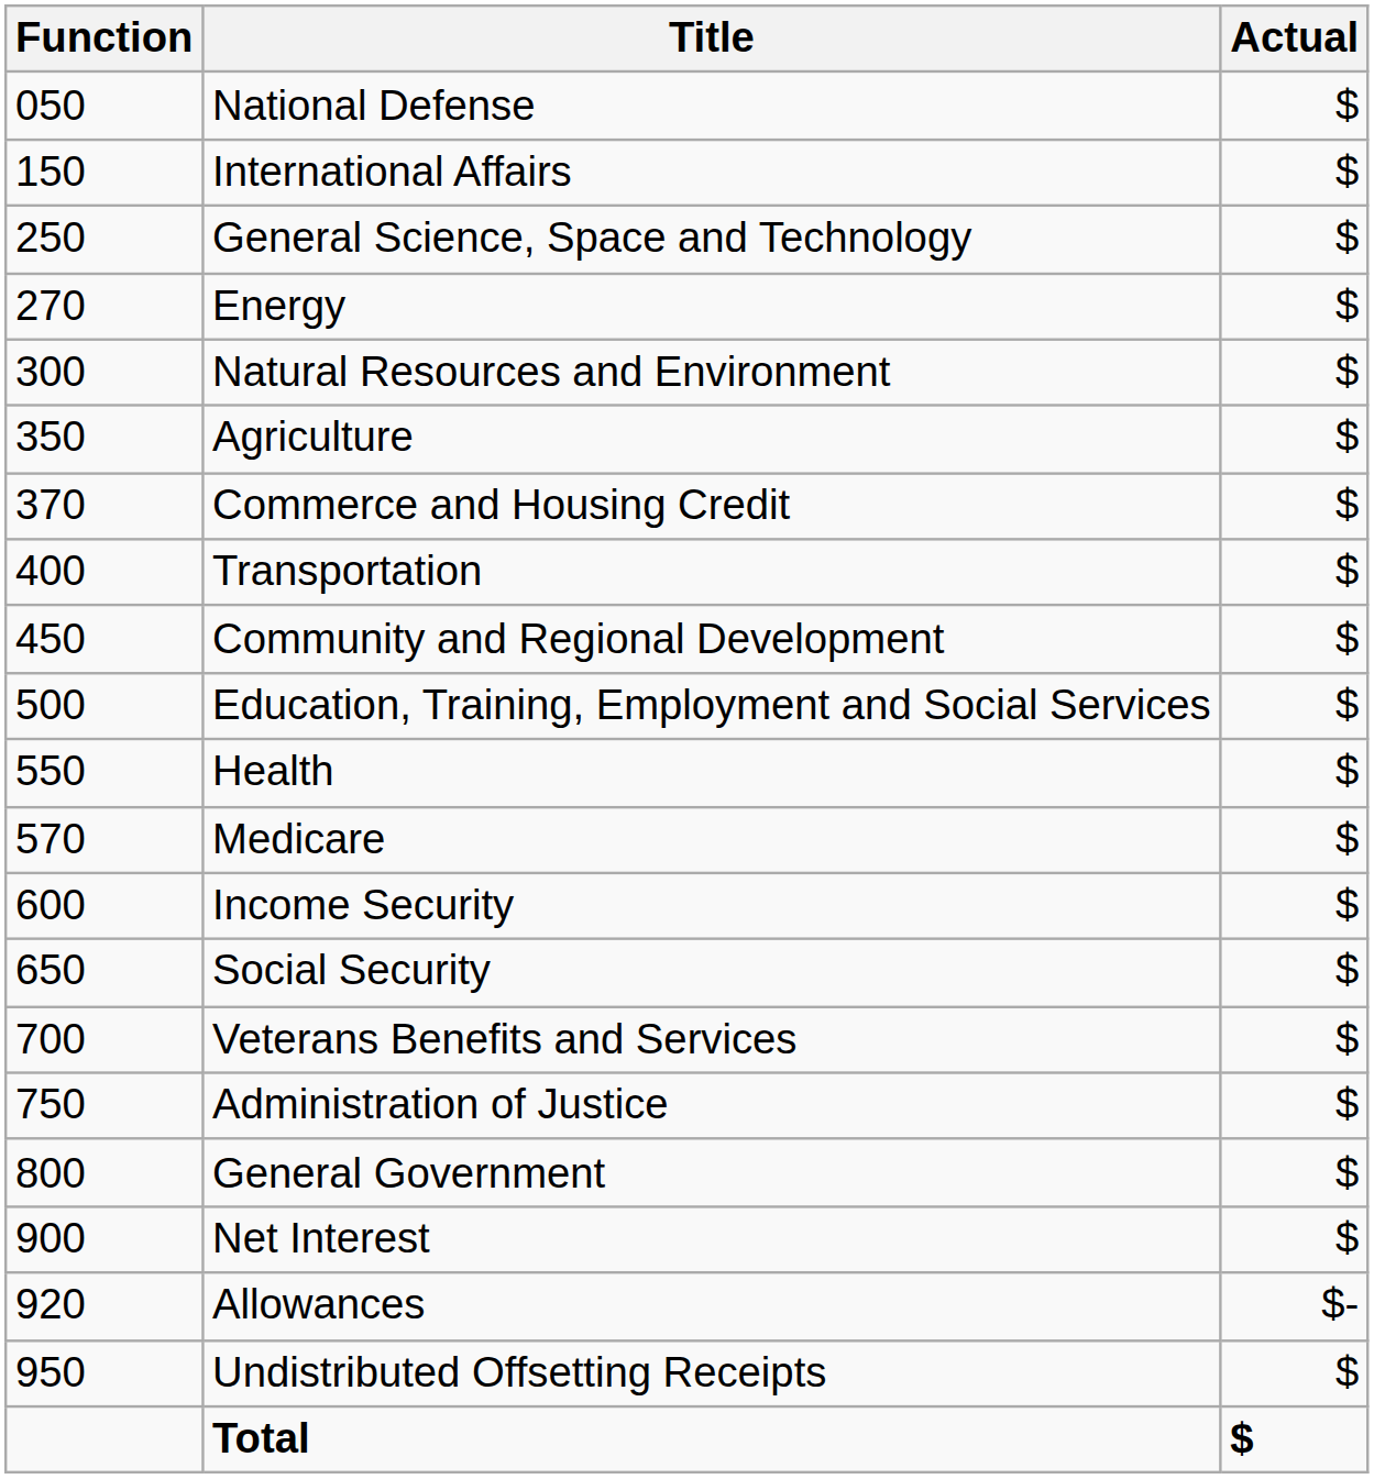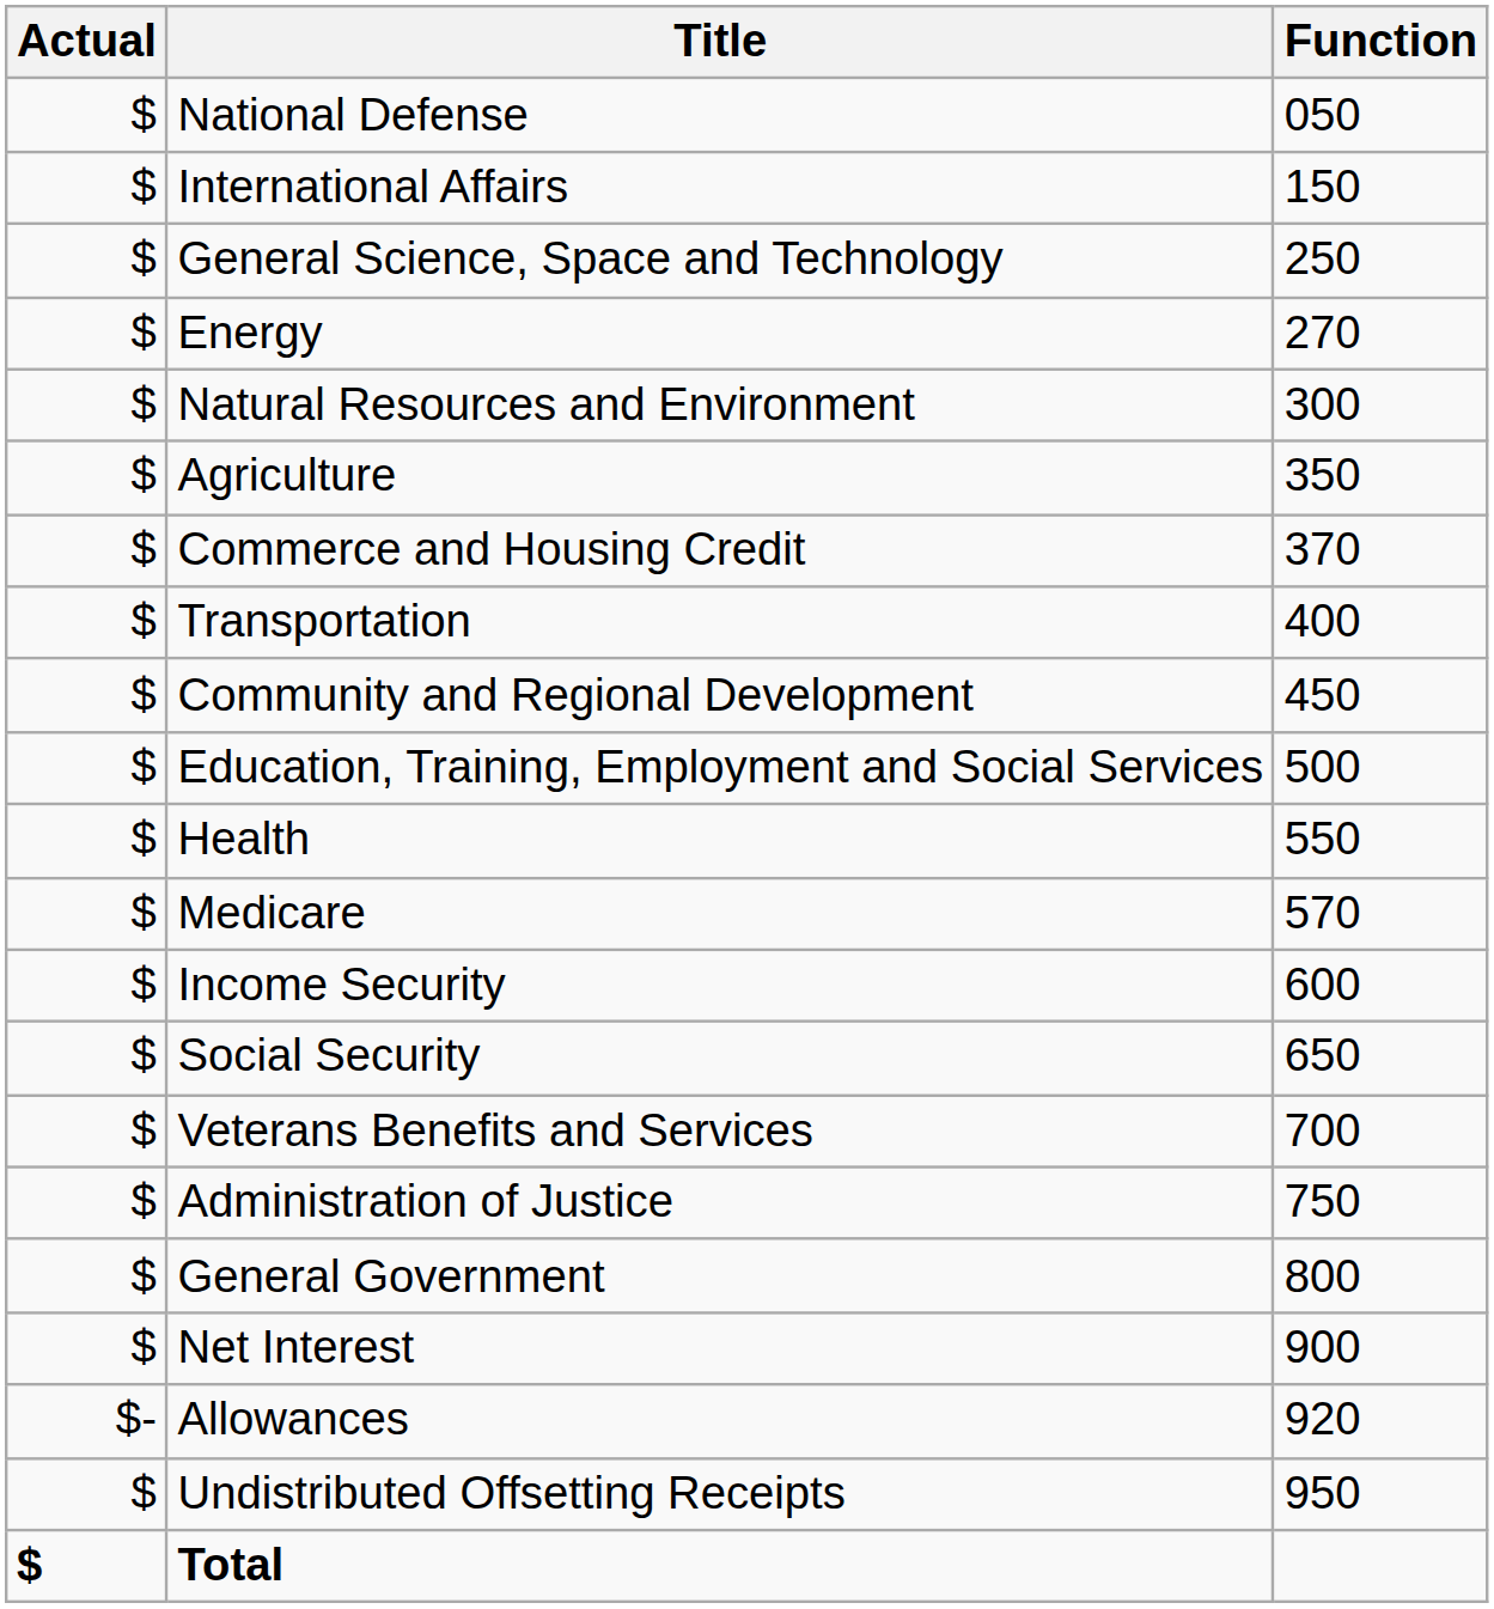columns swapped: Function <-> Actual
